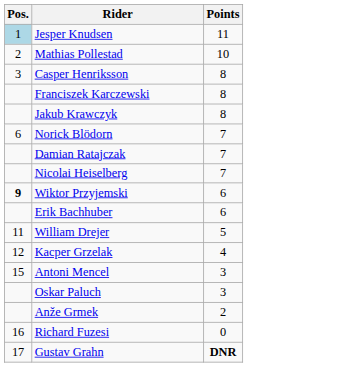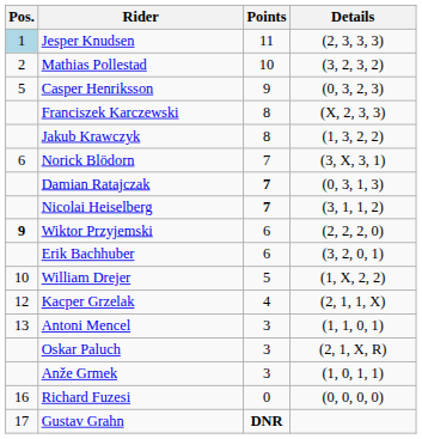+ column: Details | (2, 3, 3, 3) | (3, 2, 3, 2) | (0, 3, 2, 3) | (X, 2, 3, 3) | (1, 3, 2, 2) | (3, X, 3, 1) | (0, 3, 1, 3) | (3, 1, 1, 2) | (2, 2, 2, 0) | (3, 2, 0, 1) | (1, X, 2, 2) | (2, 1, 1, X) | (1, 1, 0, 1) | (2, 1, X, R) | (1, 0, 1, 1) | (0, 0, 0, 0)
Casper Henriksson | Pos.: 3 -> 5
Casper Henriksson | Points: 8 -> 9
Damian Ratajczak | Points: normal -> bold
Nicolai Heiselberg | Points: normal -> bold
William Drejer | Pos.: 11 -> 10
Antoni Mencel | Pos.: 15 -> 13
Anže Grmek | Points: 2 -> 3
